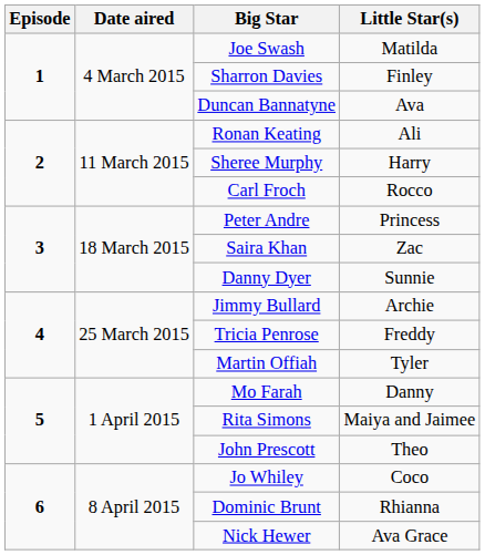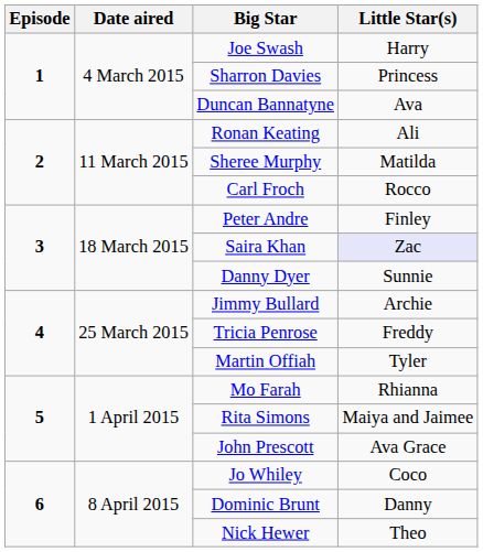Joe Swash | Little Star(s): Matilda -> Harry
Sharron Davies | Little Star(s): Finley -> Princess
Sheree Murphy | Little Star(s): Harry -> Matilda
Peter Andre | Little Star(s): Princess -> Finley
Saira Khan | Little Star(s): no background -> lavender background
Mo Farah | Little Star(s): Danny -> Rhianna
John Prescott | Little Star(s): Theo -> Ava Grace
Dominic Brunt | Little Star(s): Rhianna -> Danny
Nick Hewer | Little Star(s): Ava Grace -> Theo
